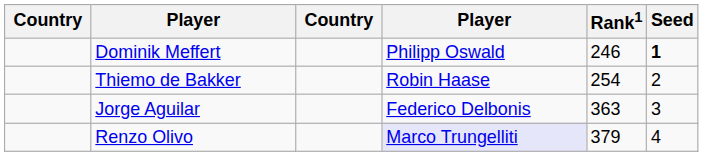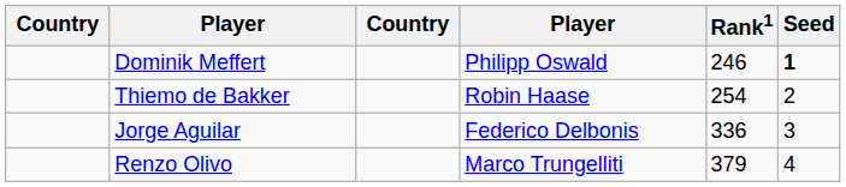Jorge Aguilar | Rank1: 363 -> 336
Renzo Olivo | column 4: lavender background -> no background
